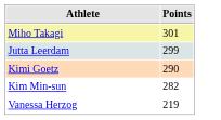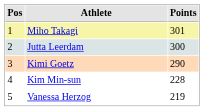+ column: Pos | 1 | 2 | 3 | 4 | 5
Jutta Leerdam | Points: 299 -> 300
Kim Min-sun | Points: 282 -> 228
